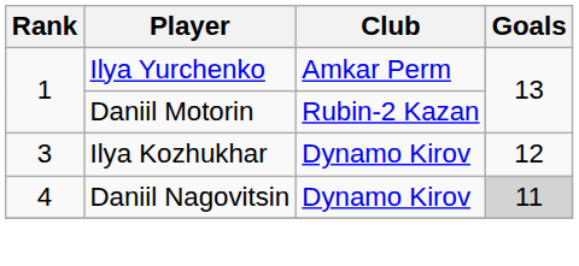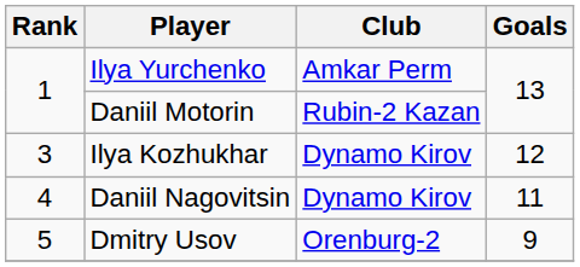Daniil Nagovitsin | Goals: lightgrey background -> no background
+ row: 5 | Dmitry Usov | Orenburg-2 | 9
